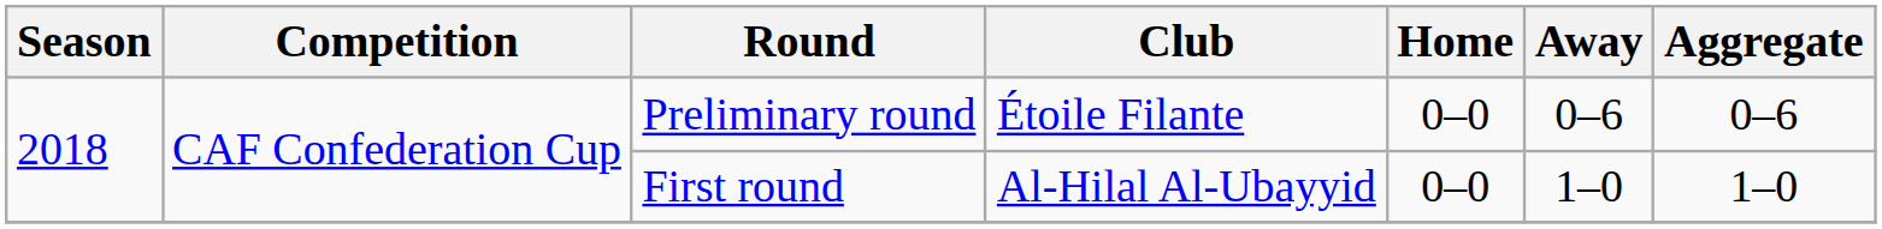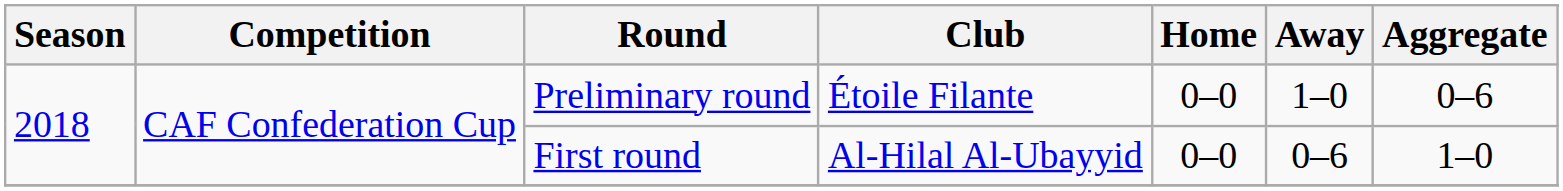Preliminary round | Away: 0–6 -> 1–0
First round | Away: 1–0 -> 0–6
